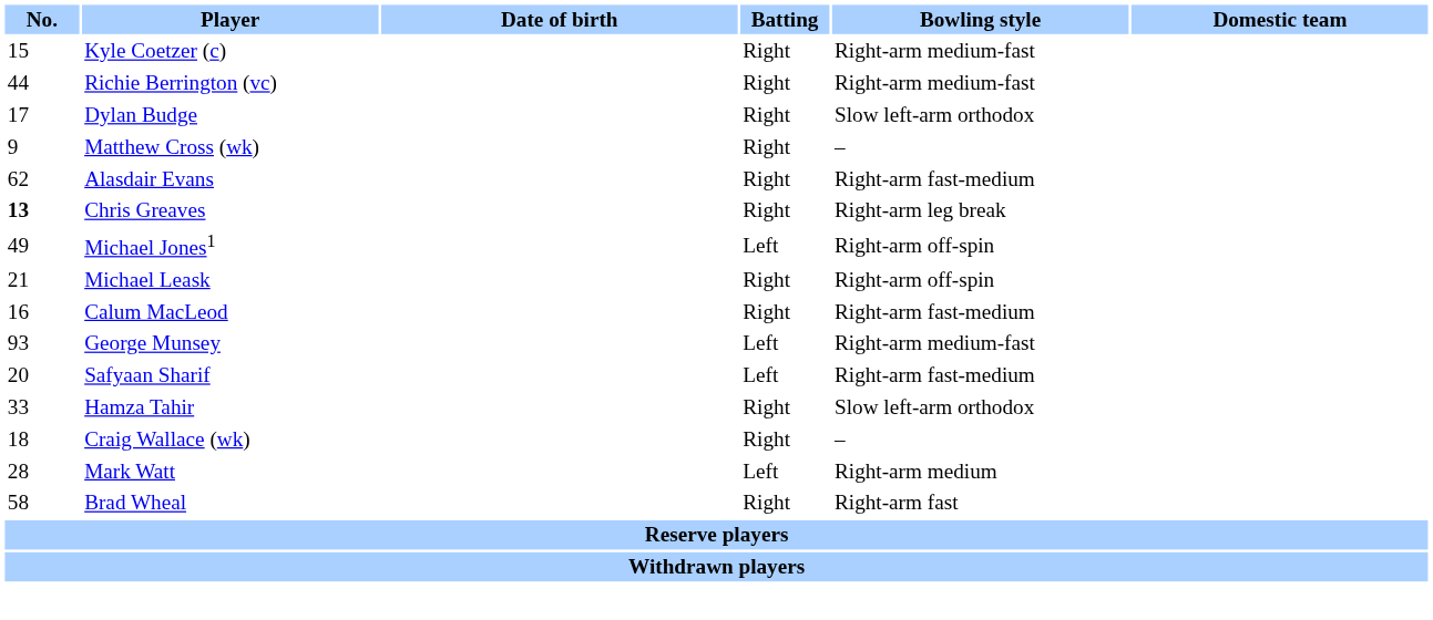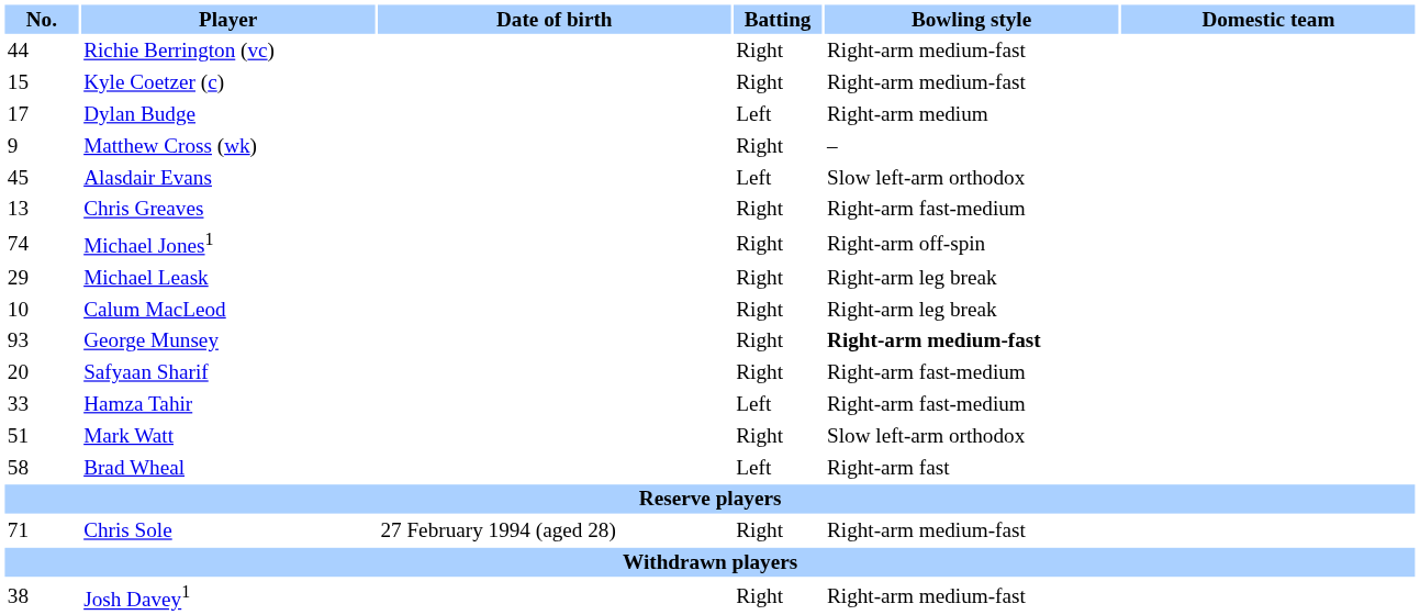rows swapped: Kyle Coetzer (c) <-> Richie Berrington (vc)
Dylan Budge | Batting: Right -> Left
Dylan Budge | Bowling style: Slow left-arm orthodox -> Right-arm medium
Alasdair Evans | No.: 62 -> 45
Alasdair Evans | Batting: Right -> Left
Alasdair Evans | Bowling style: Right-arm fast-medium -> Slow left-arm orthodox
Chris Greaves | No.: bold -> normal
Chris Greaves | Bowling style: Right-arm leg break -> Right-arm fast-medium
Michael Jones1 | No.: 49 -> 74
Michael Jones1 | Batting: Left -> Right
Michael Leask | No.: 21 -> 29
Michael Leask | Bowling style: Right-arm off-spin -> Right-arm leg break
Calum MacLeod | No.: 16 -> 10
Calum MacLeod | Bowling style: Right-arm fast-medium -> Right-arm leg break
George Munsey | Batting: Left -> Right
George Munsey | Bowling style: normal -> bold
Safyaan Sharif | Batting: Left -> Right
Hamza Tahir | Batting: Right -> Left
Hamza Tahir | Bowling style: Slow left-arm orthodox -> Right-arm fast-medium
- row: 18 | Craig Wallace (wk) | Right | –
Mark Watt | No.: 28 -> 51
Mark Watt | Batting: Left -> Right
Mark Watt | Bowling style: Right-arm medium -> Slow left-arm orthodox
Brad Wheal | Batting: Right -> Left
+ row: 71 | Chris Sole | 27 February 1994 (aged 28) | Right | Right-arm medium-fast
+ row: 38 | Josh Davey1 | Right | Right-arm medium-fast
